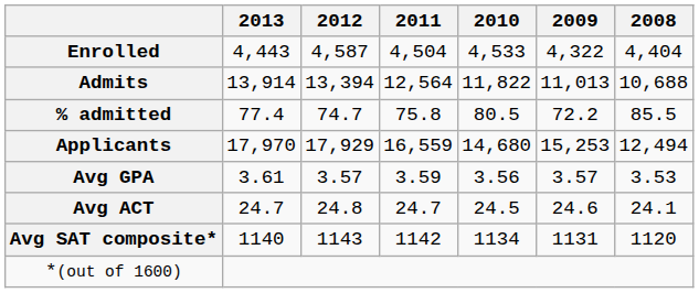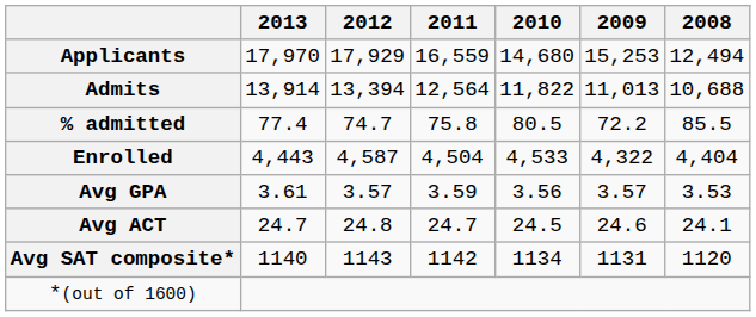rows swapped: Applicants <-> Enrolled
